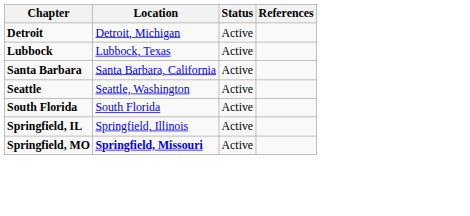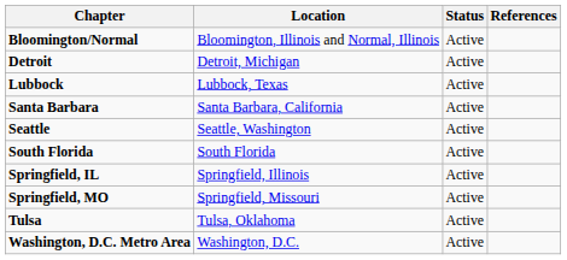+ row: Bloomington/Normal | Bloomington, Illinois and Normal, Illinois | Active
Springfield, MO | Location: bold -> normal
+ row: Tulsa | Tulsa, Oklahoma | Active
+ row: Washington, D.C. Metro Area | Washington, D.C. | Active
